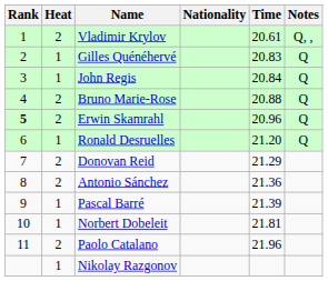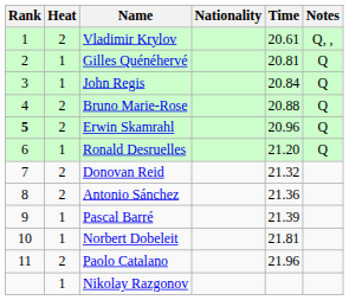Gilles Quénéhervé | Time: 20.83 -> 20.81
Donovan Reid | Time: 21.29 -> 21.32
